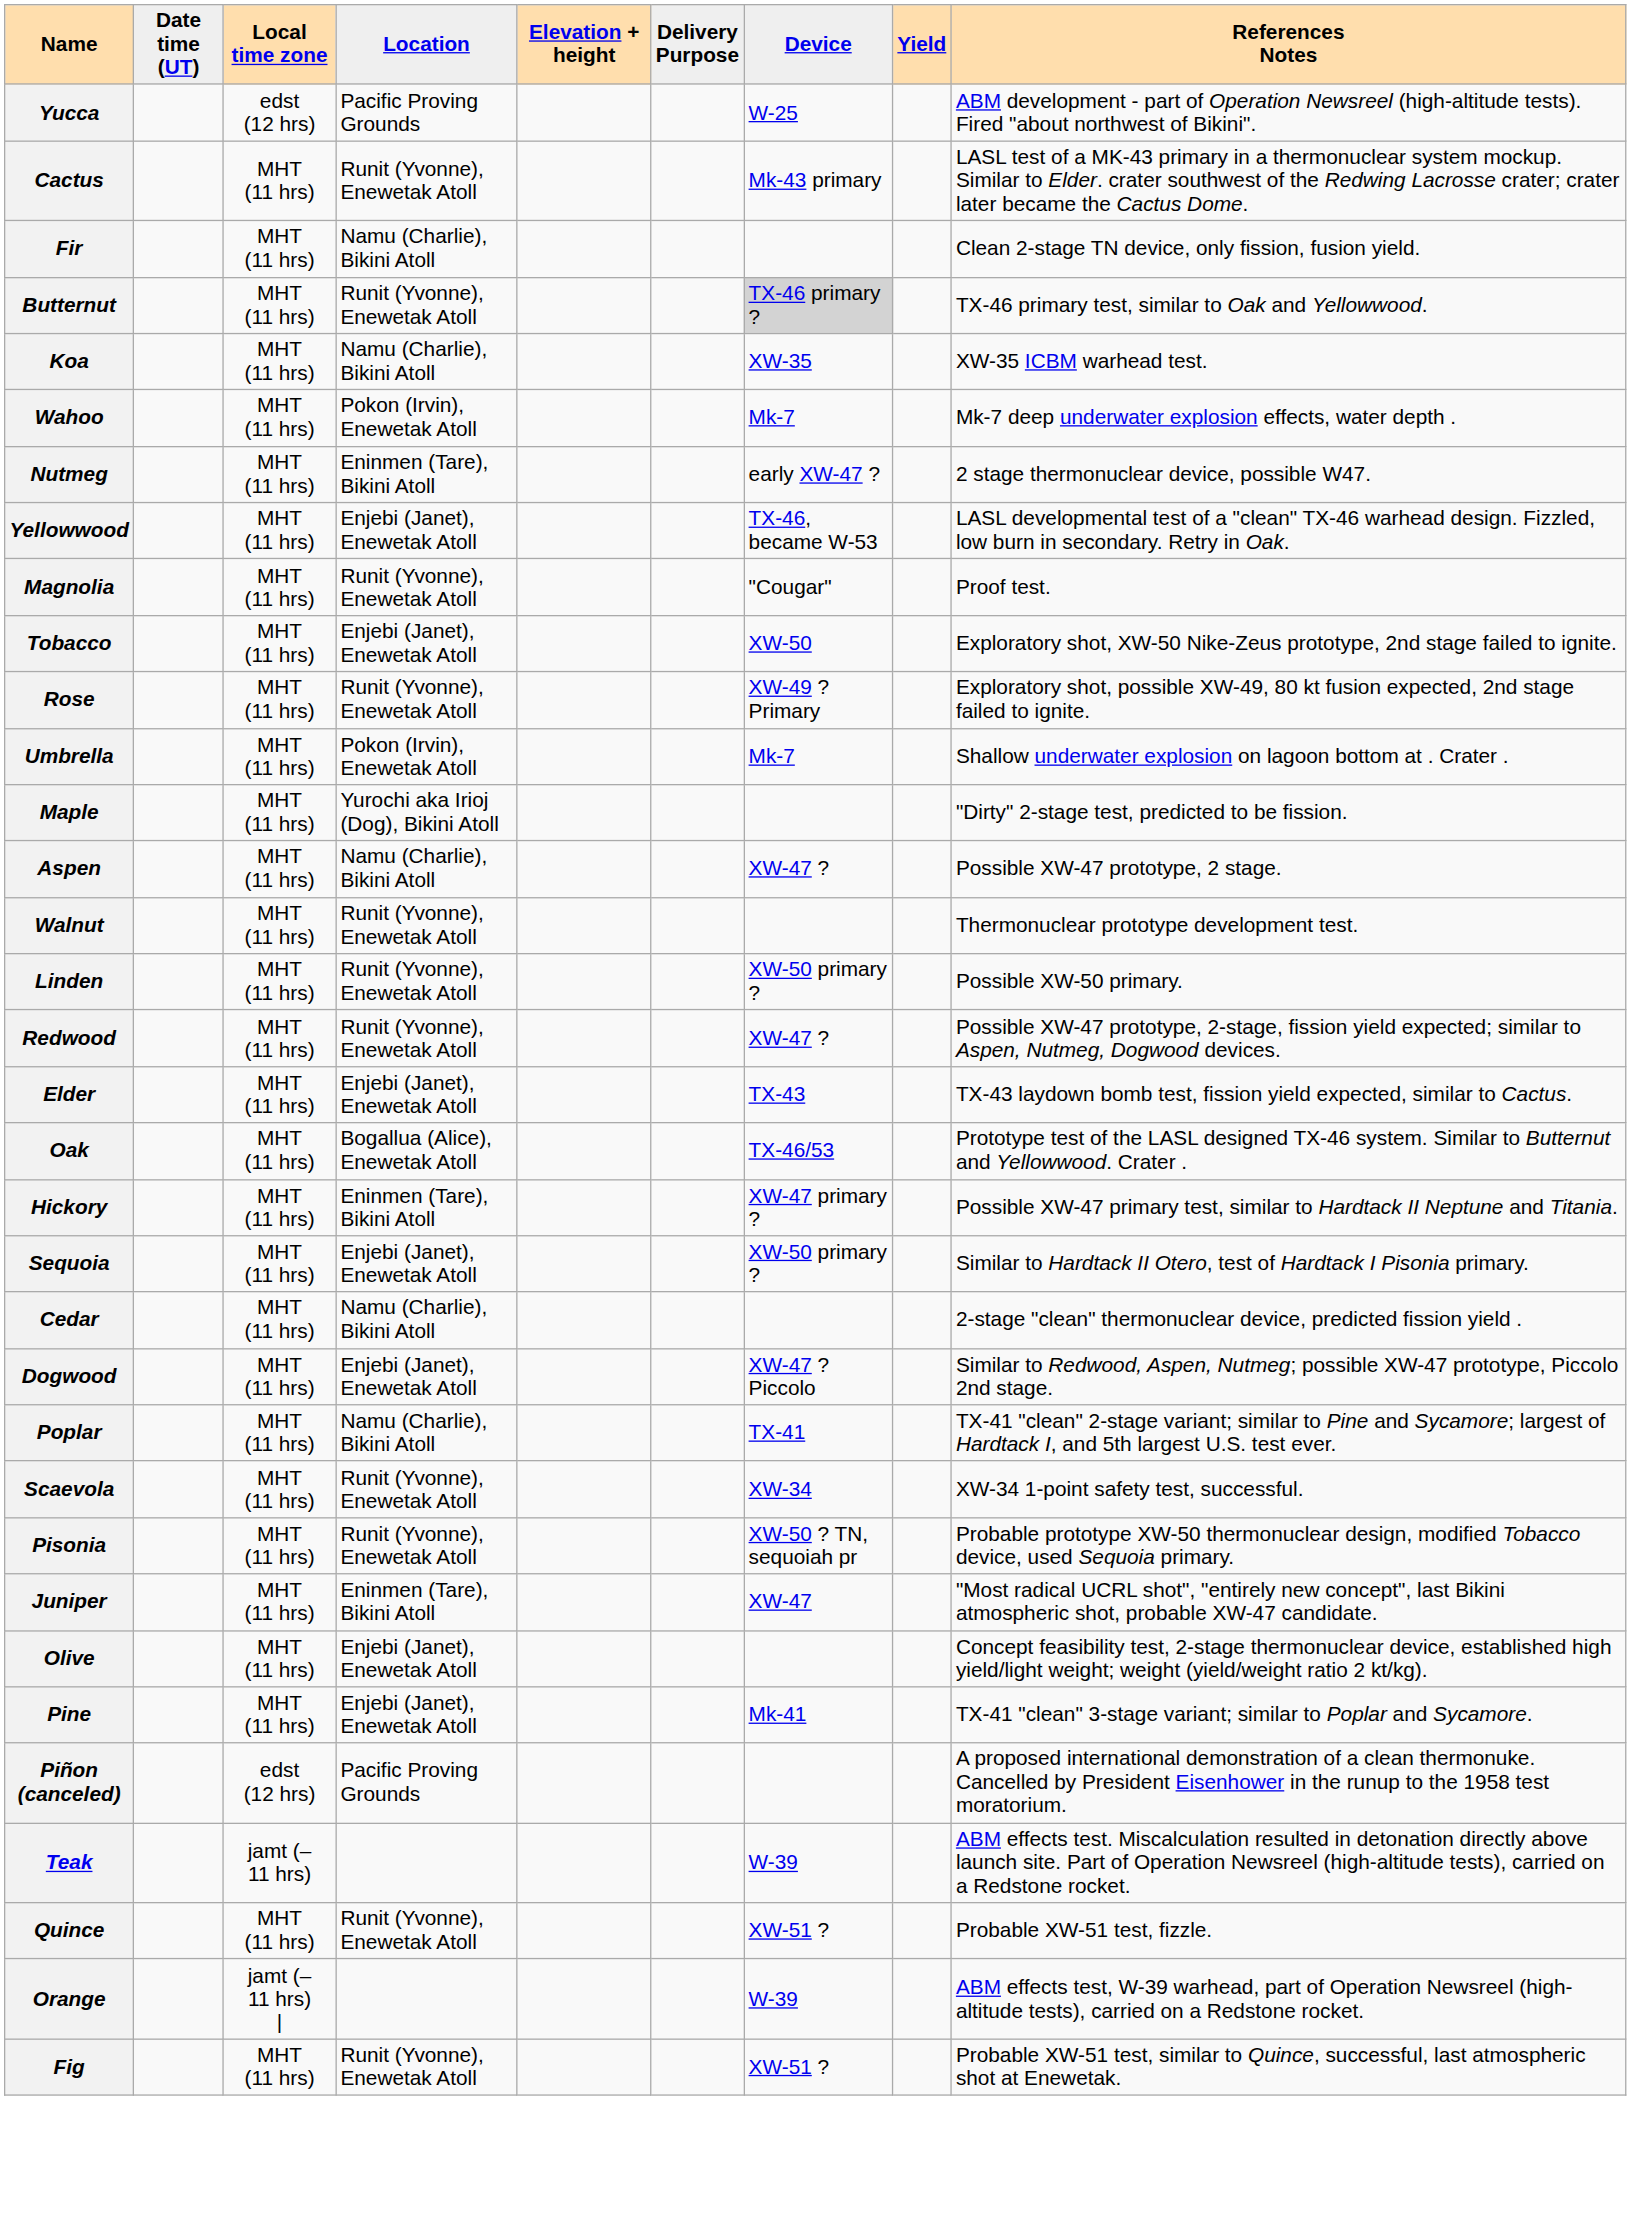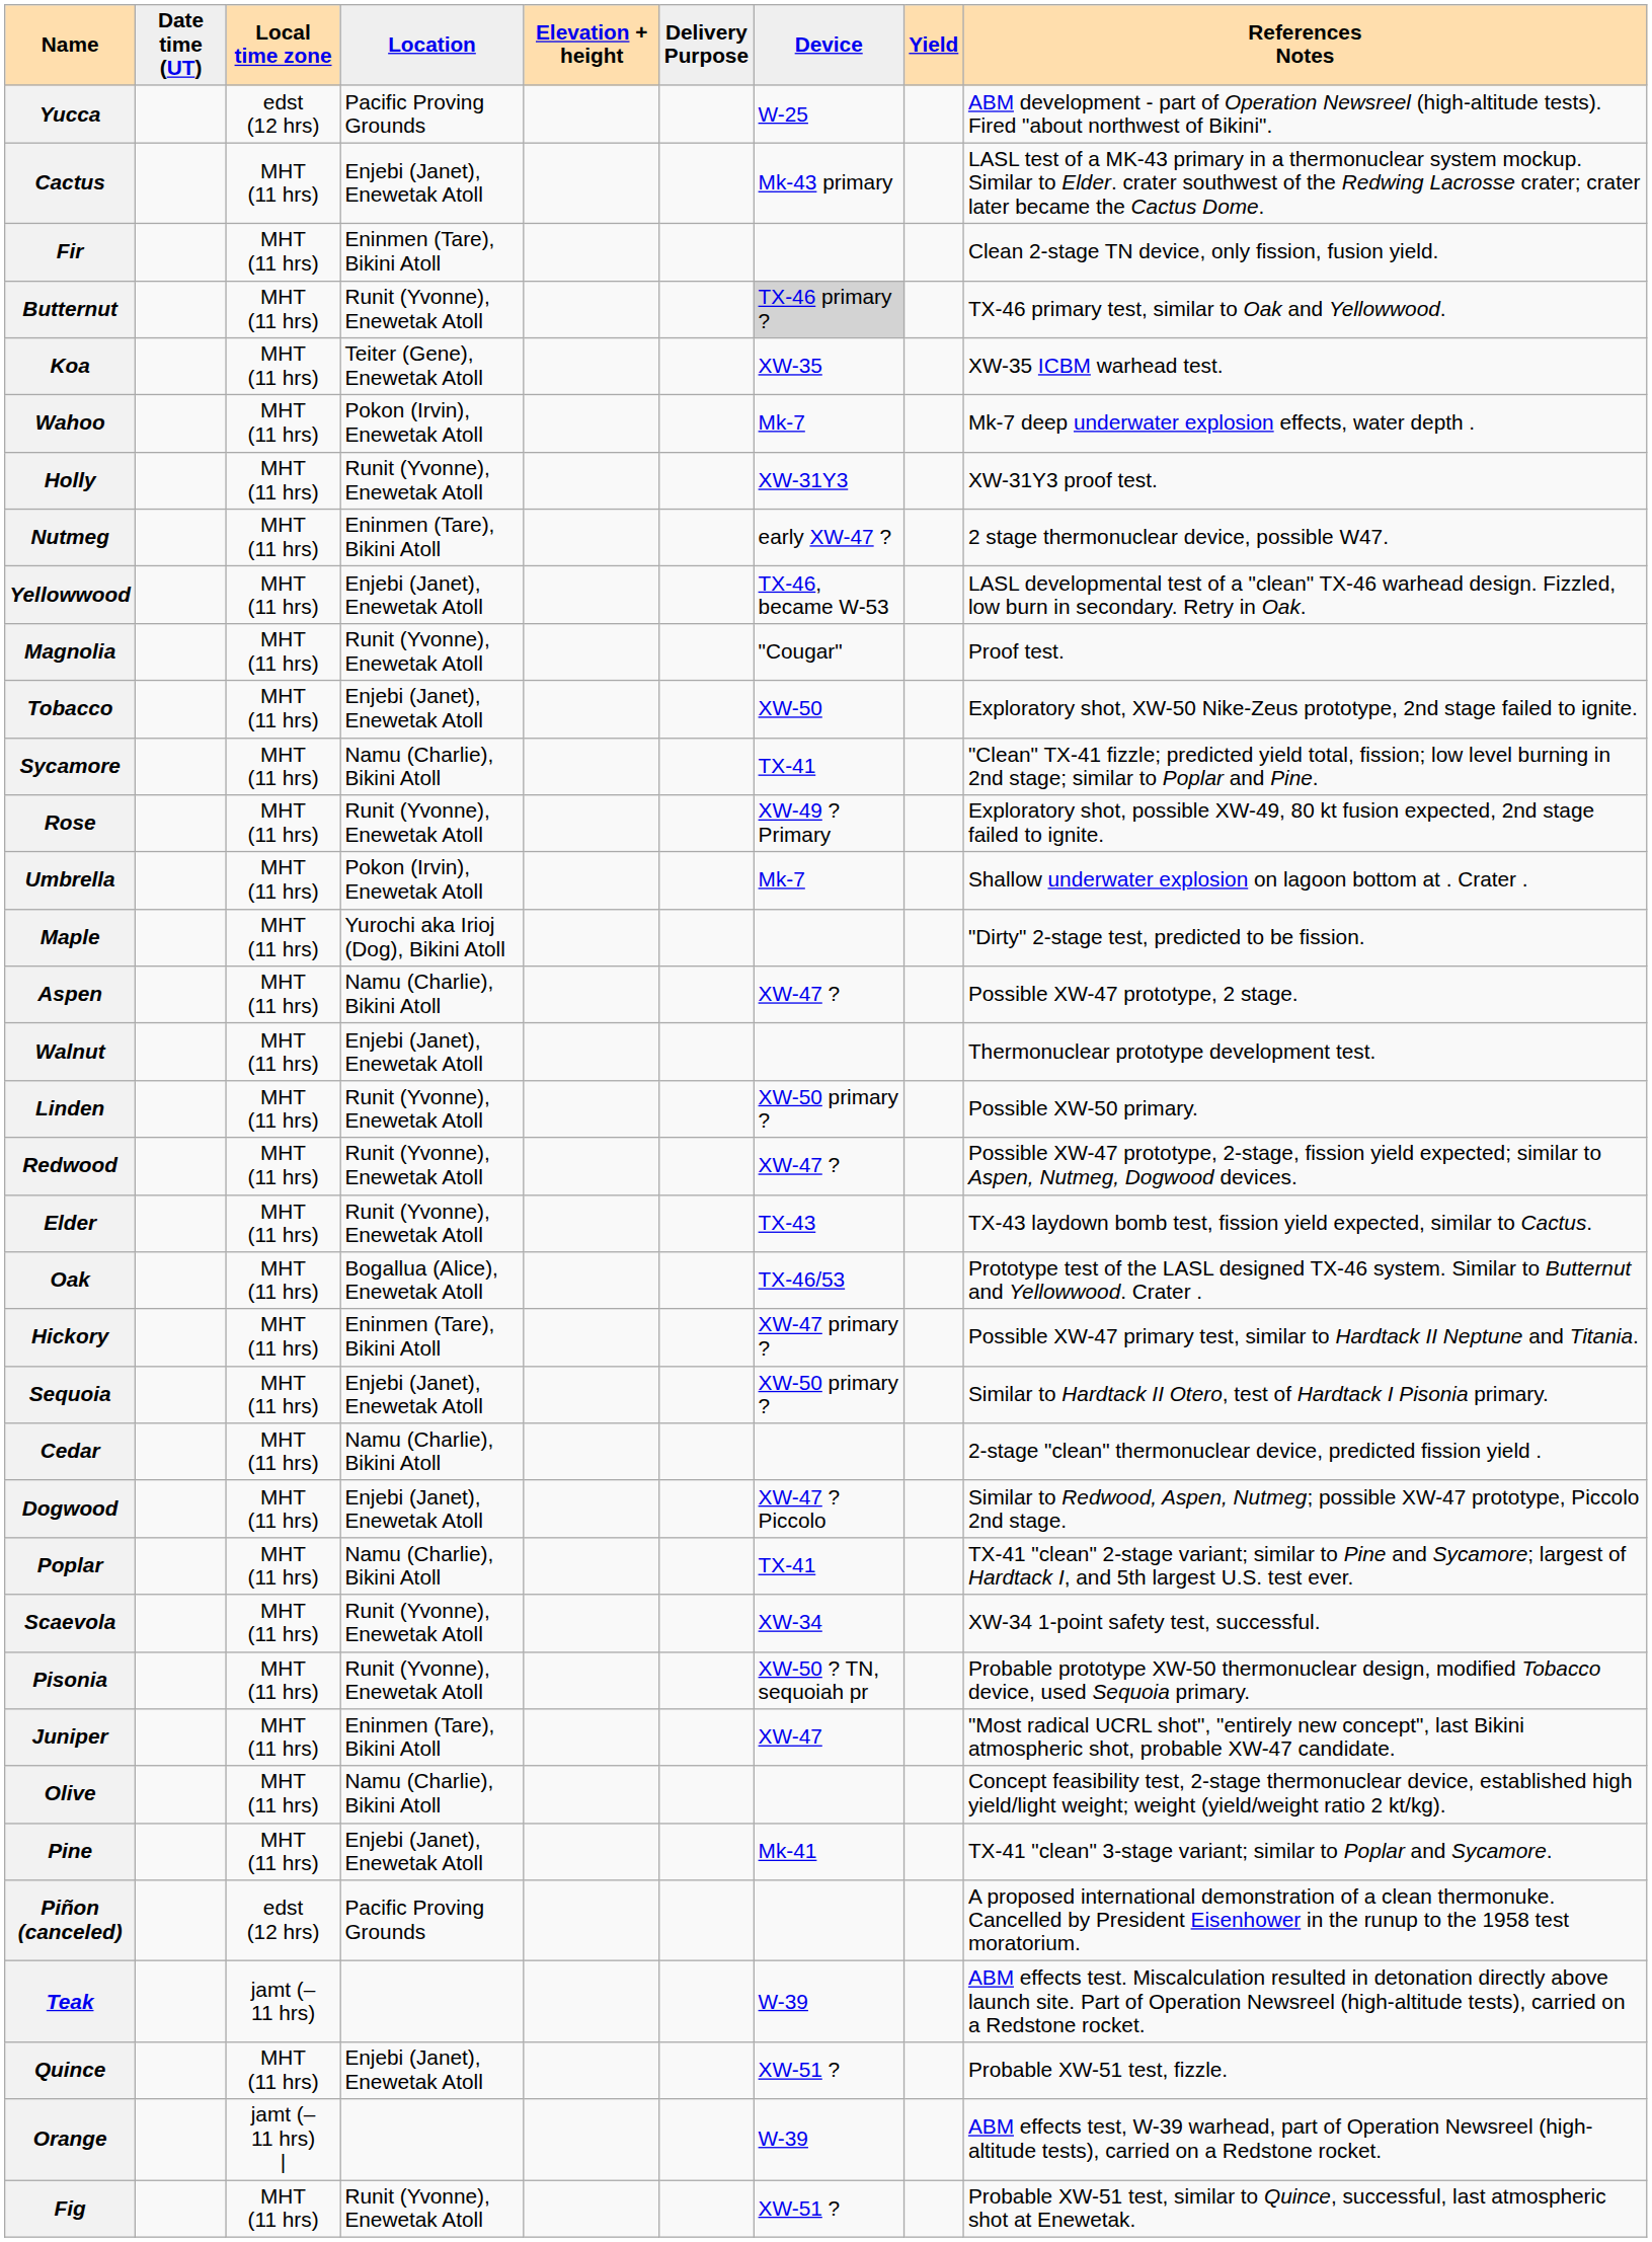Cactus | Location: Runit (Yvonne), Enewetak Atoll -> Enjebi (Janet), Enewetak Atoll
Fir | Location: Namu (Charlie), Bikini Atoll -> Eninmen (Tare), Bikini Atoll
Koa | Location: Namu (Charlie), Bikini Atoll -> Teiter (Gene), Enewetak Atoll
+ row: Holly | MHT (11 hrs) | Runit (Yvonne), Enewetak Atoll | XW-31Y3 | XW-31Y3 proof test.
+ row: Sycamore | MHT (11 hrs) | Namu (Charlie), Bikini Atoll | TX-41 | "Clean" TX-41 fizzle; predicted yield total, fission; low level burning in 2nd stage; similar to Poplar and Pine.
Walnut | Location: Runit (Yvonne), Enewetak Atoll -> Enjebi (Janet), Enewetak Atoll
Elder | Location: Enjebi (Janet), Enewetak Atoll -> Runit (Yvonne), Enewetak Atoll
Olive | Location: Enjebi (Janet), Enewetak Atoll -> Namu (Charlie), Bikini Atoll
Quince | Location: Runit (Yvonne), Enewetak Atoll -> Enjebi (Janet), Enewetak Atoll
